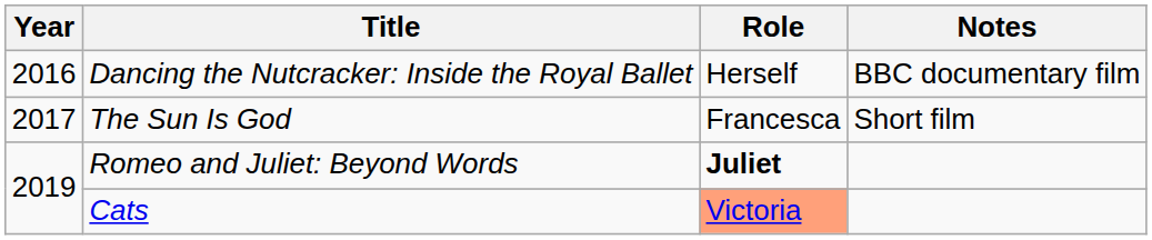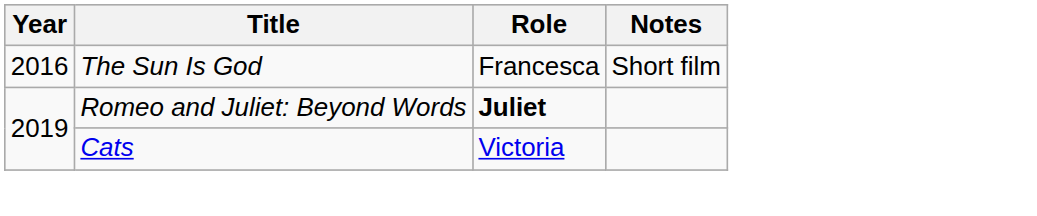- row: 2016 | Dancing the Nutcracker: Inside the Royal Ballet | Herself | BBC documentary film
The Sun Is God | Year: 2017 -> 2016
Cats | Role: lightsalmon background -> no background
